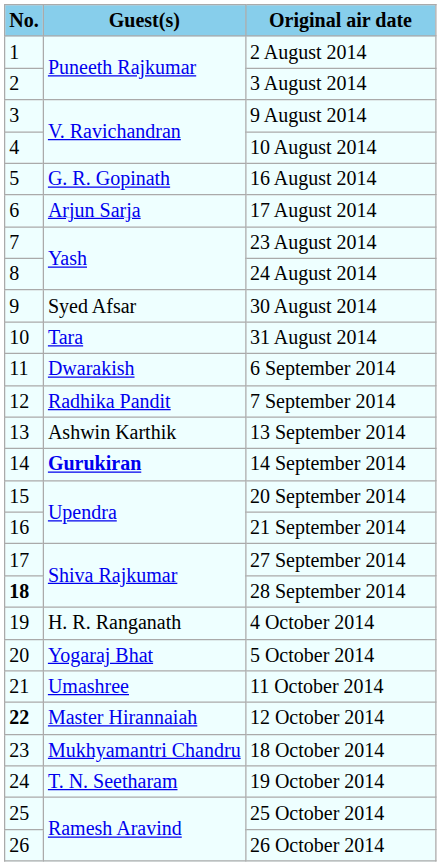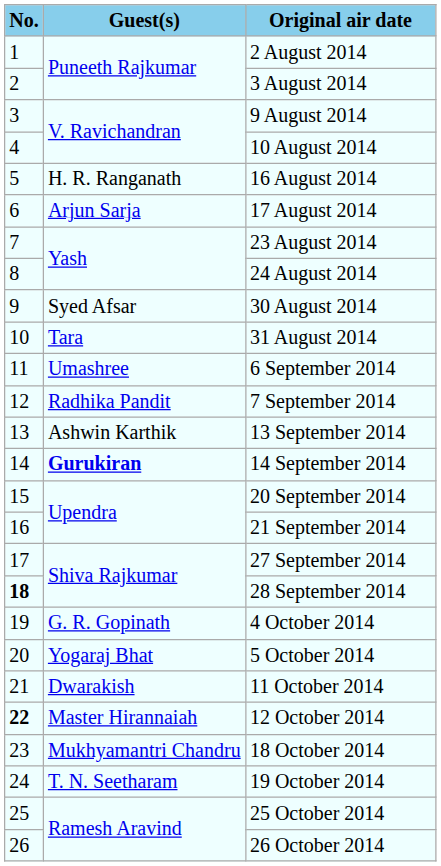16 August 2014 | Guest(s): G. R. Gopinath -> H. R. Ranganath
6 September 2014 | Guest(s): Dwarakish -> Umashree
4 October 2014 | Guest(s): H. R. Ranganath -> G. R. Gopinath
11 October 2014 | Guest(s): Umashree -> Dwarakish
